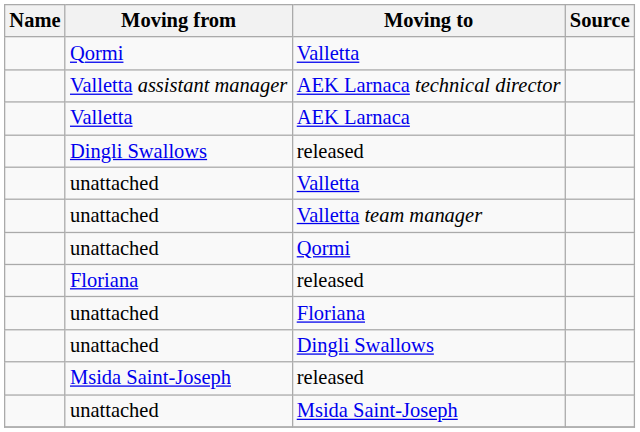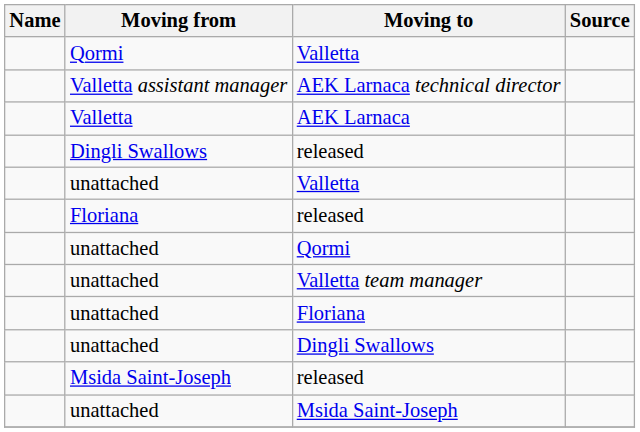rows swapped: Valletta team manager <-> Floriana / released
